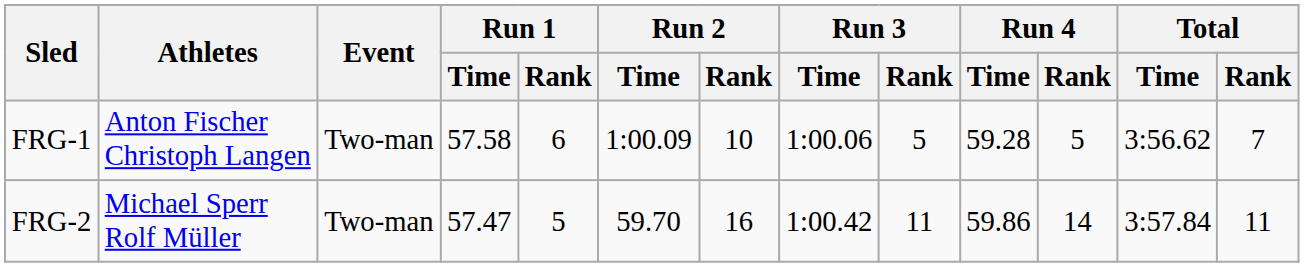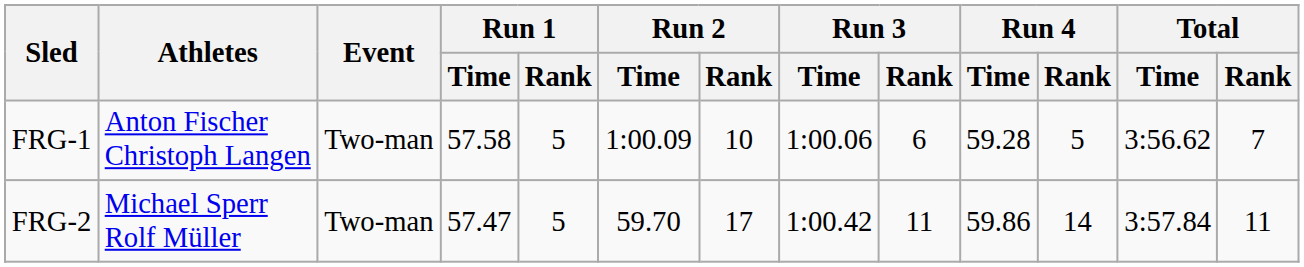FRG-1 | Run 1 / Rank: 6 -> 5
FRG-1 | Run 3 / Rank: 5 -> 6
FRG-2 | Run 2 / Rank: 16 -> 17
